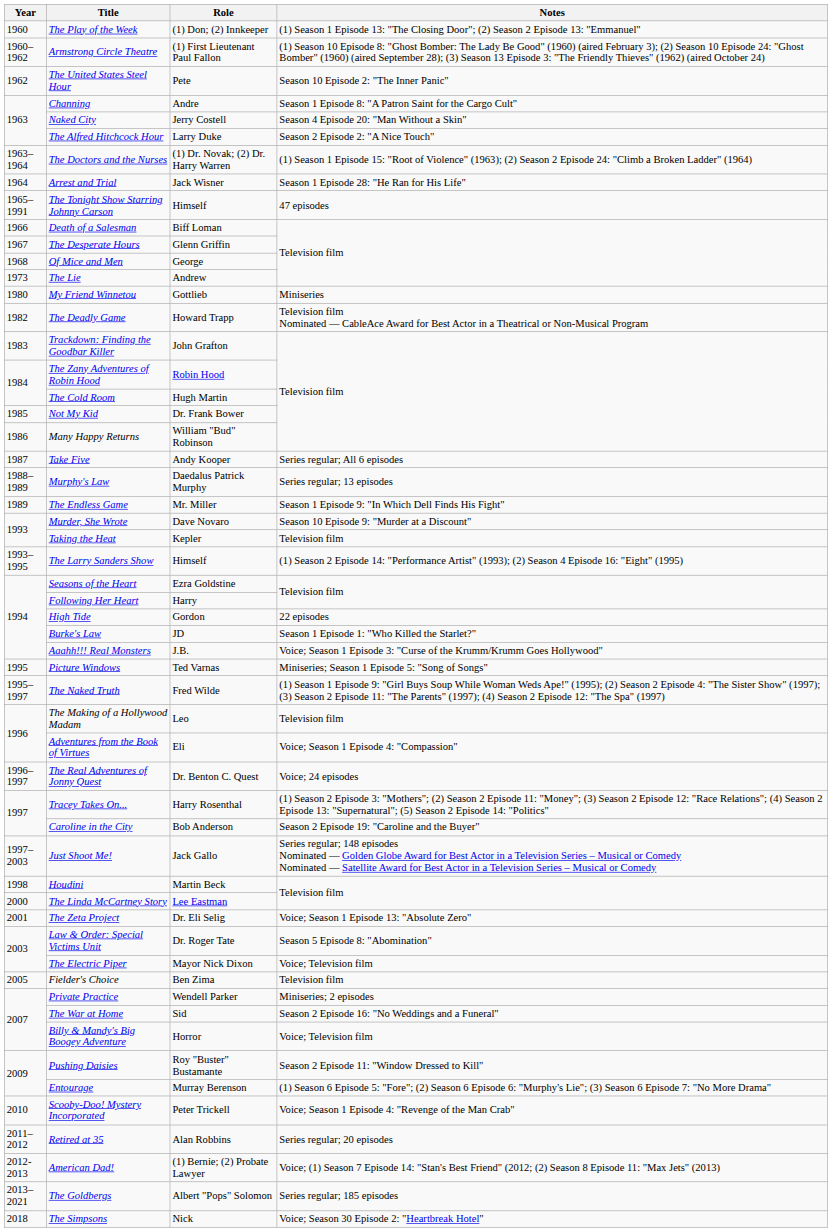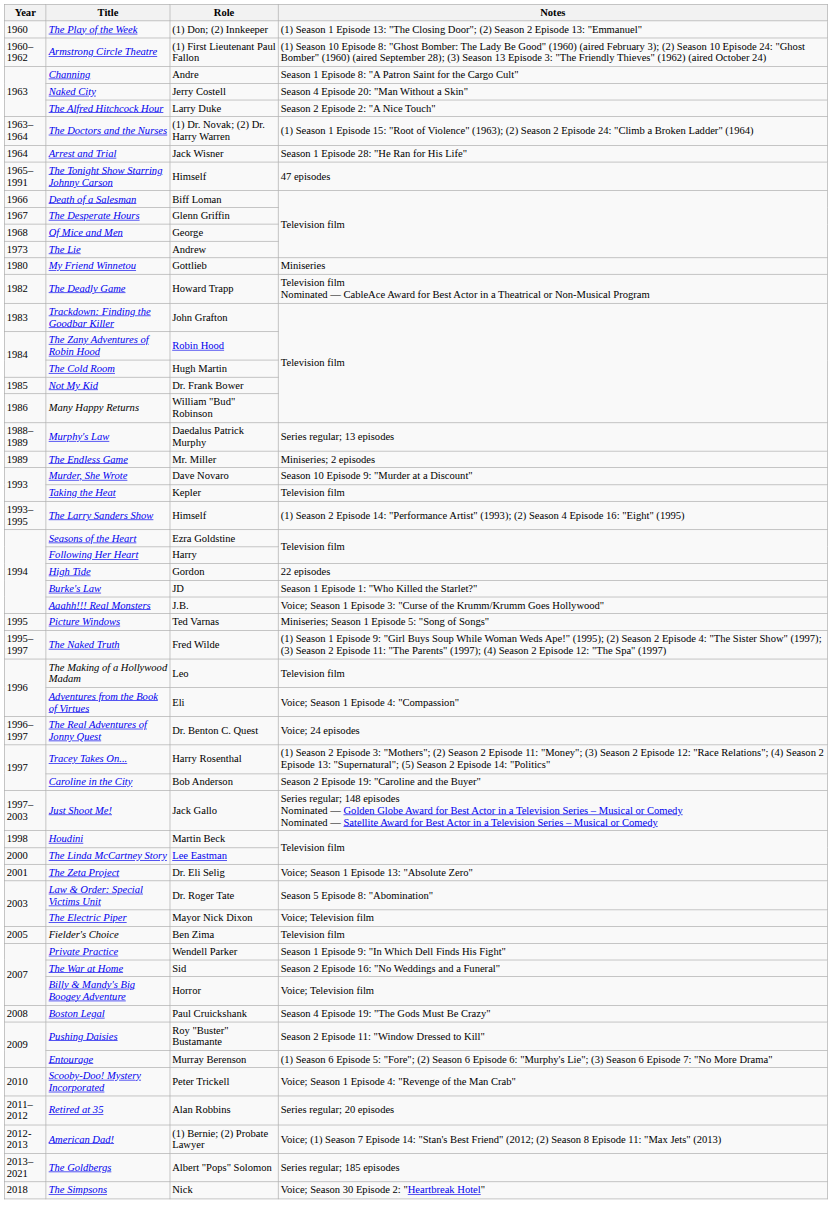- row: 1962 | The United States Steel Hour | Pete | Season 10 Episode 2: "The Inner Panic"
- row: 1987 | Take Five | Andy Kooper | Series regular; All 6 episodes
The Endless Game | Notes: Season 1 Episode 9: "In Which Dell Finds His Fight" -> Miniseries; 2 episodes
Private Practice | Notes: Miniseries; 2 episodes -> Season 1 Episode 9: "In Which Dell Finds His Fight"
+ row: 2008 | Boston Legal | Paul Cruickshank | Season 4 Episode 19: "The Gods Must Be Crazy"
